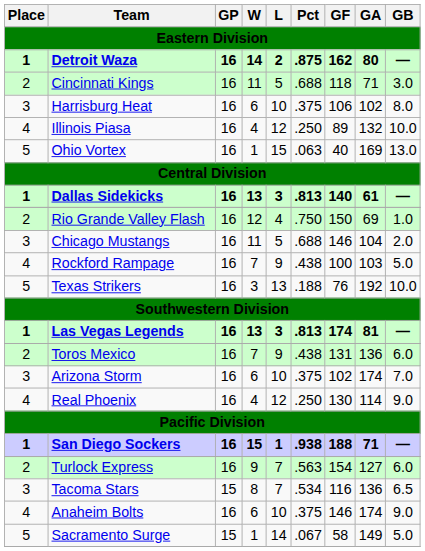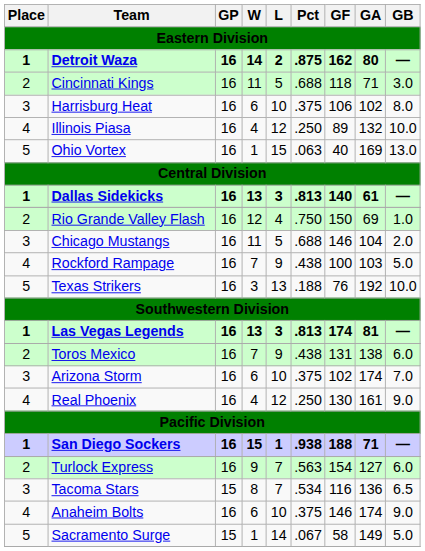Toros Mexico | GA: 136 -> 138
Real Phoenix | GA: 114 -> 161
